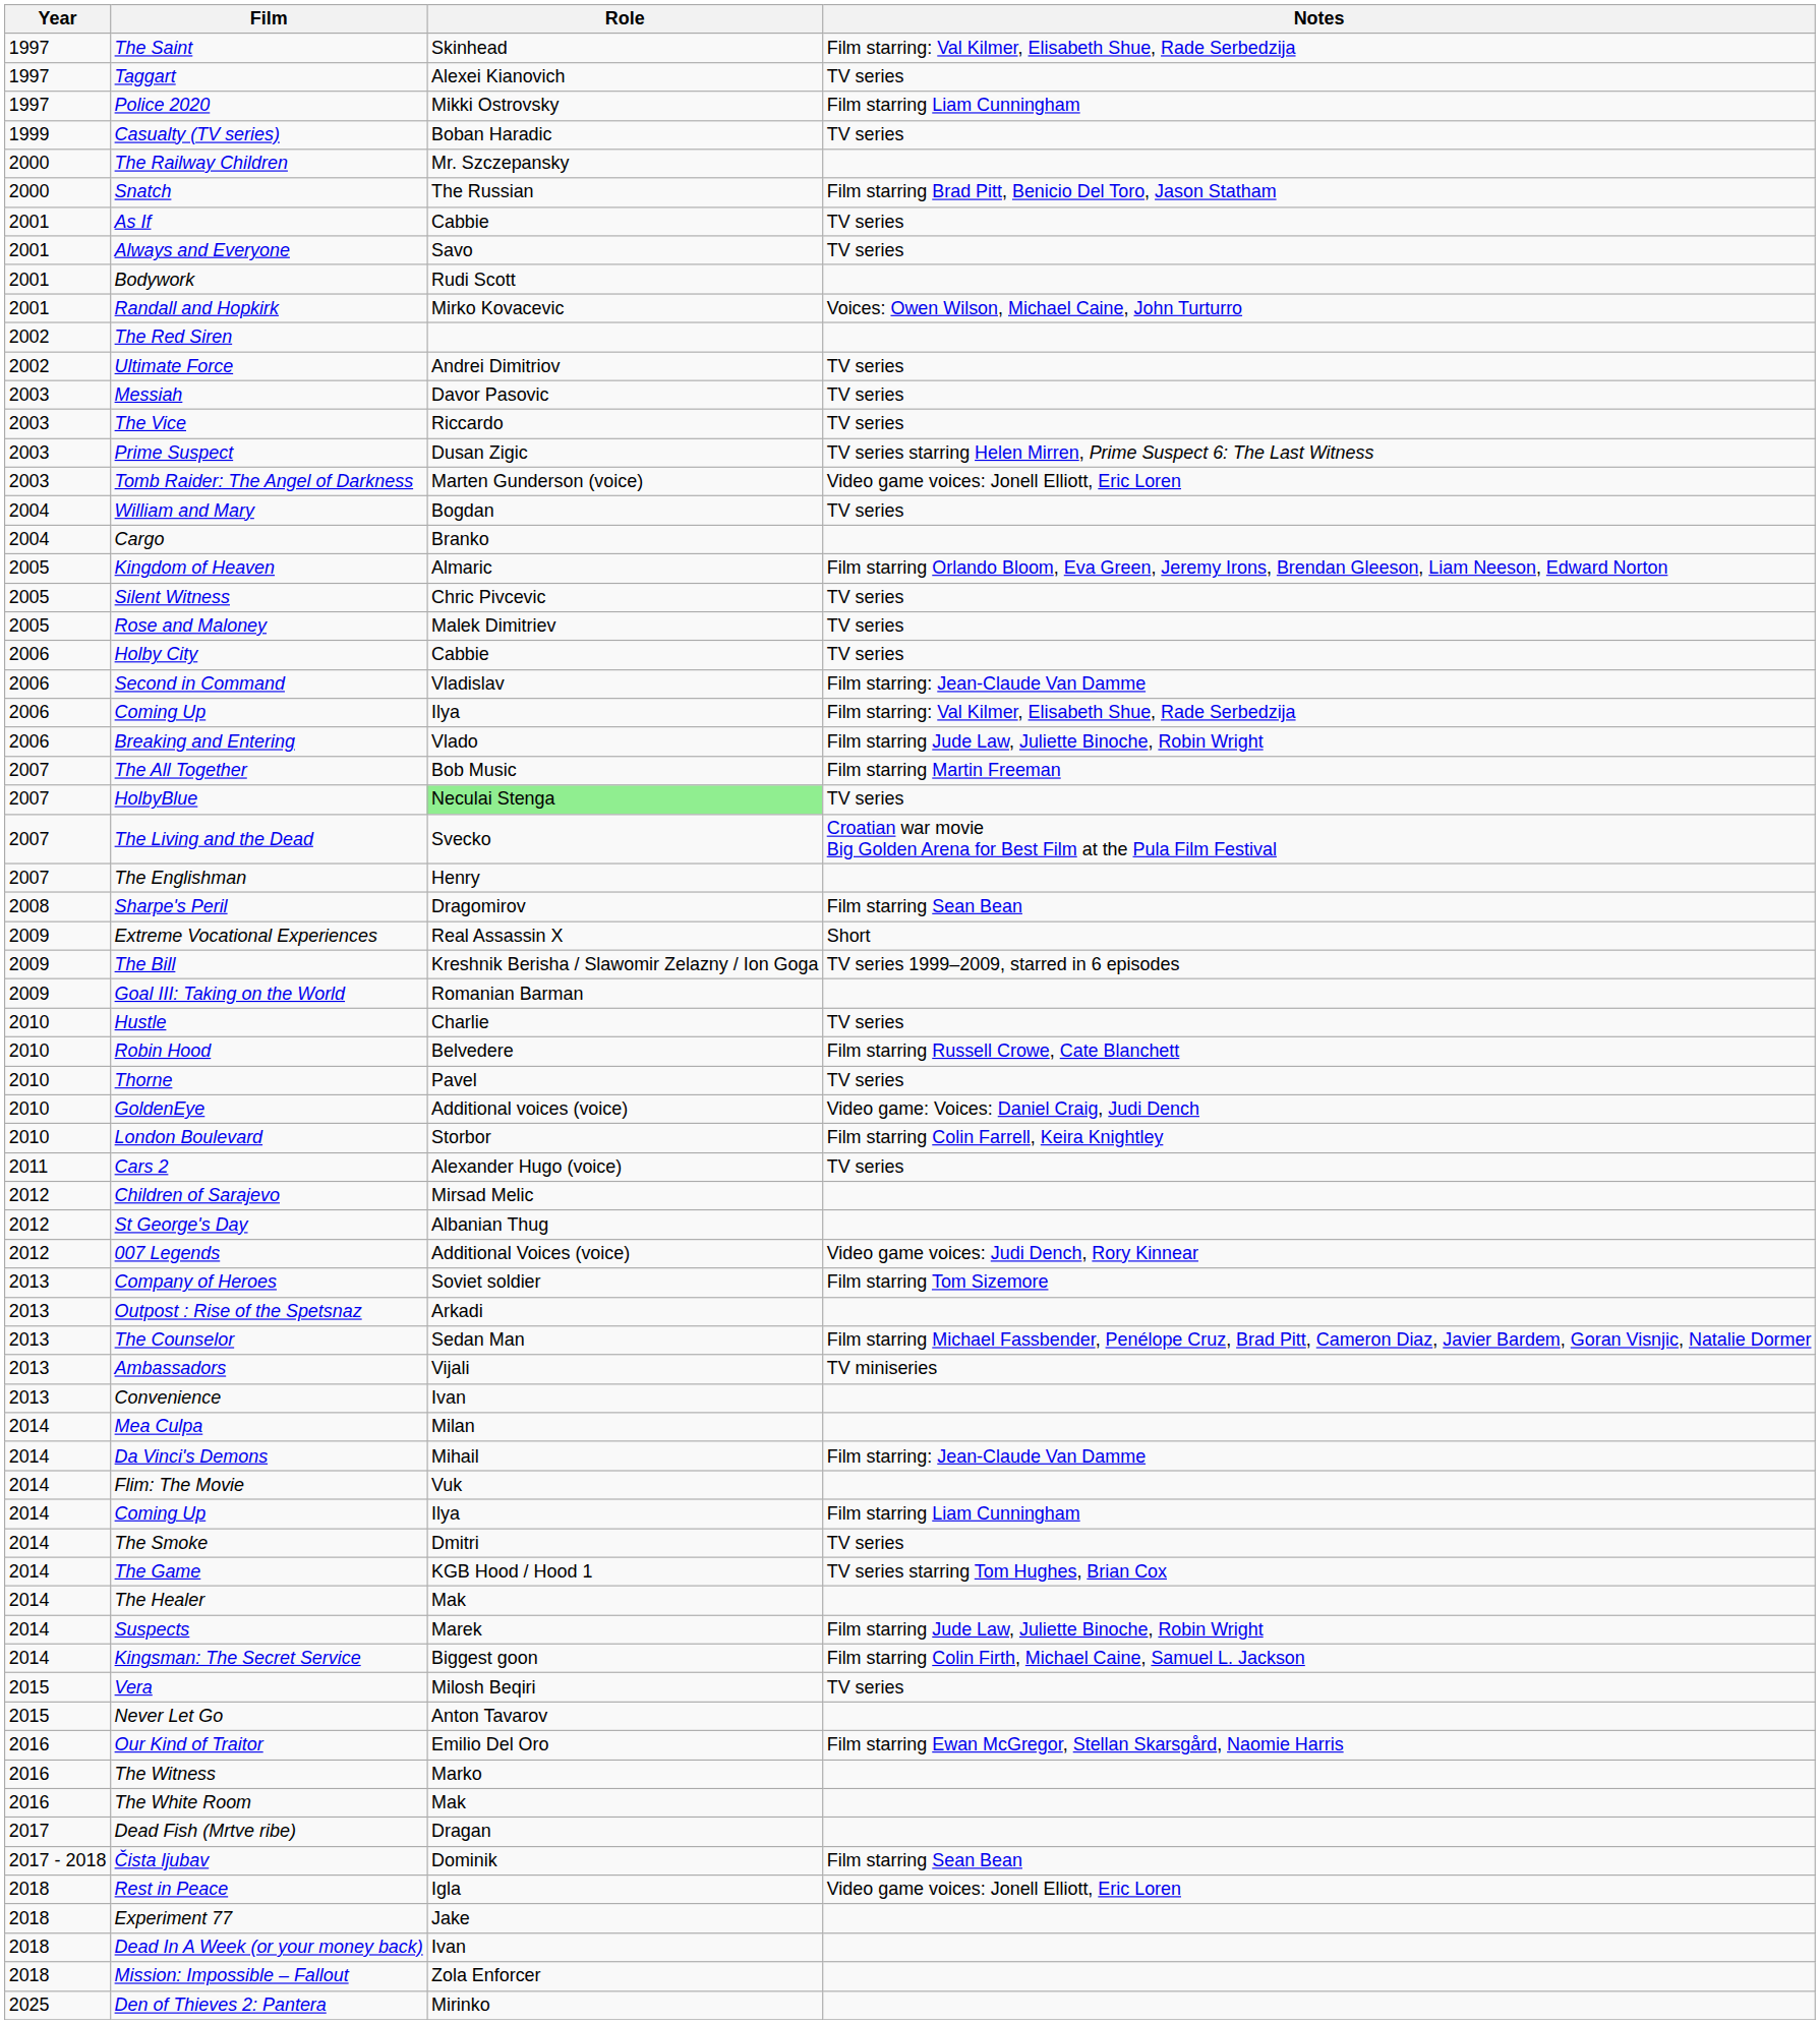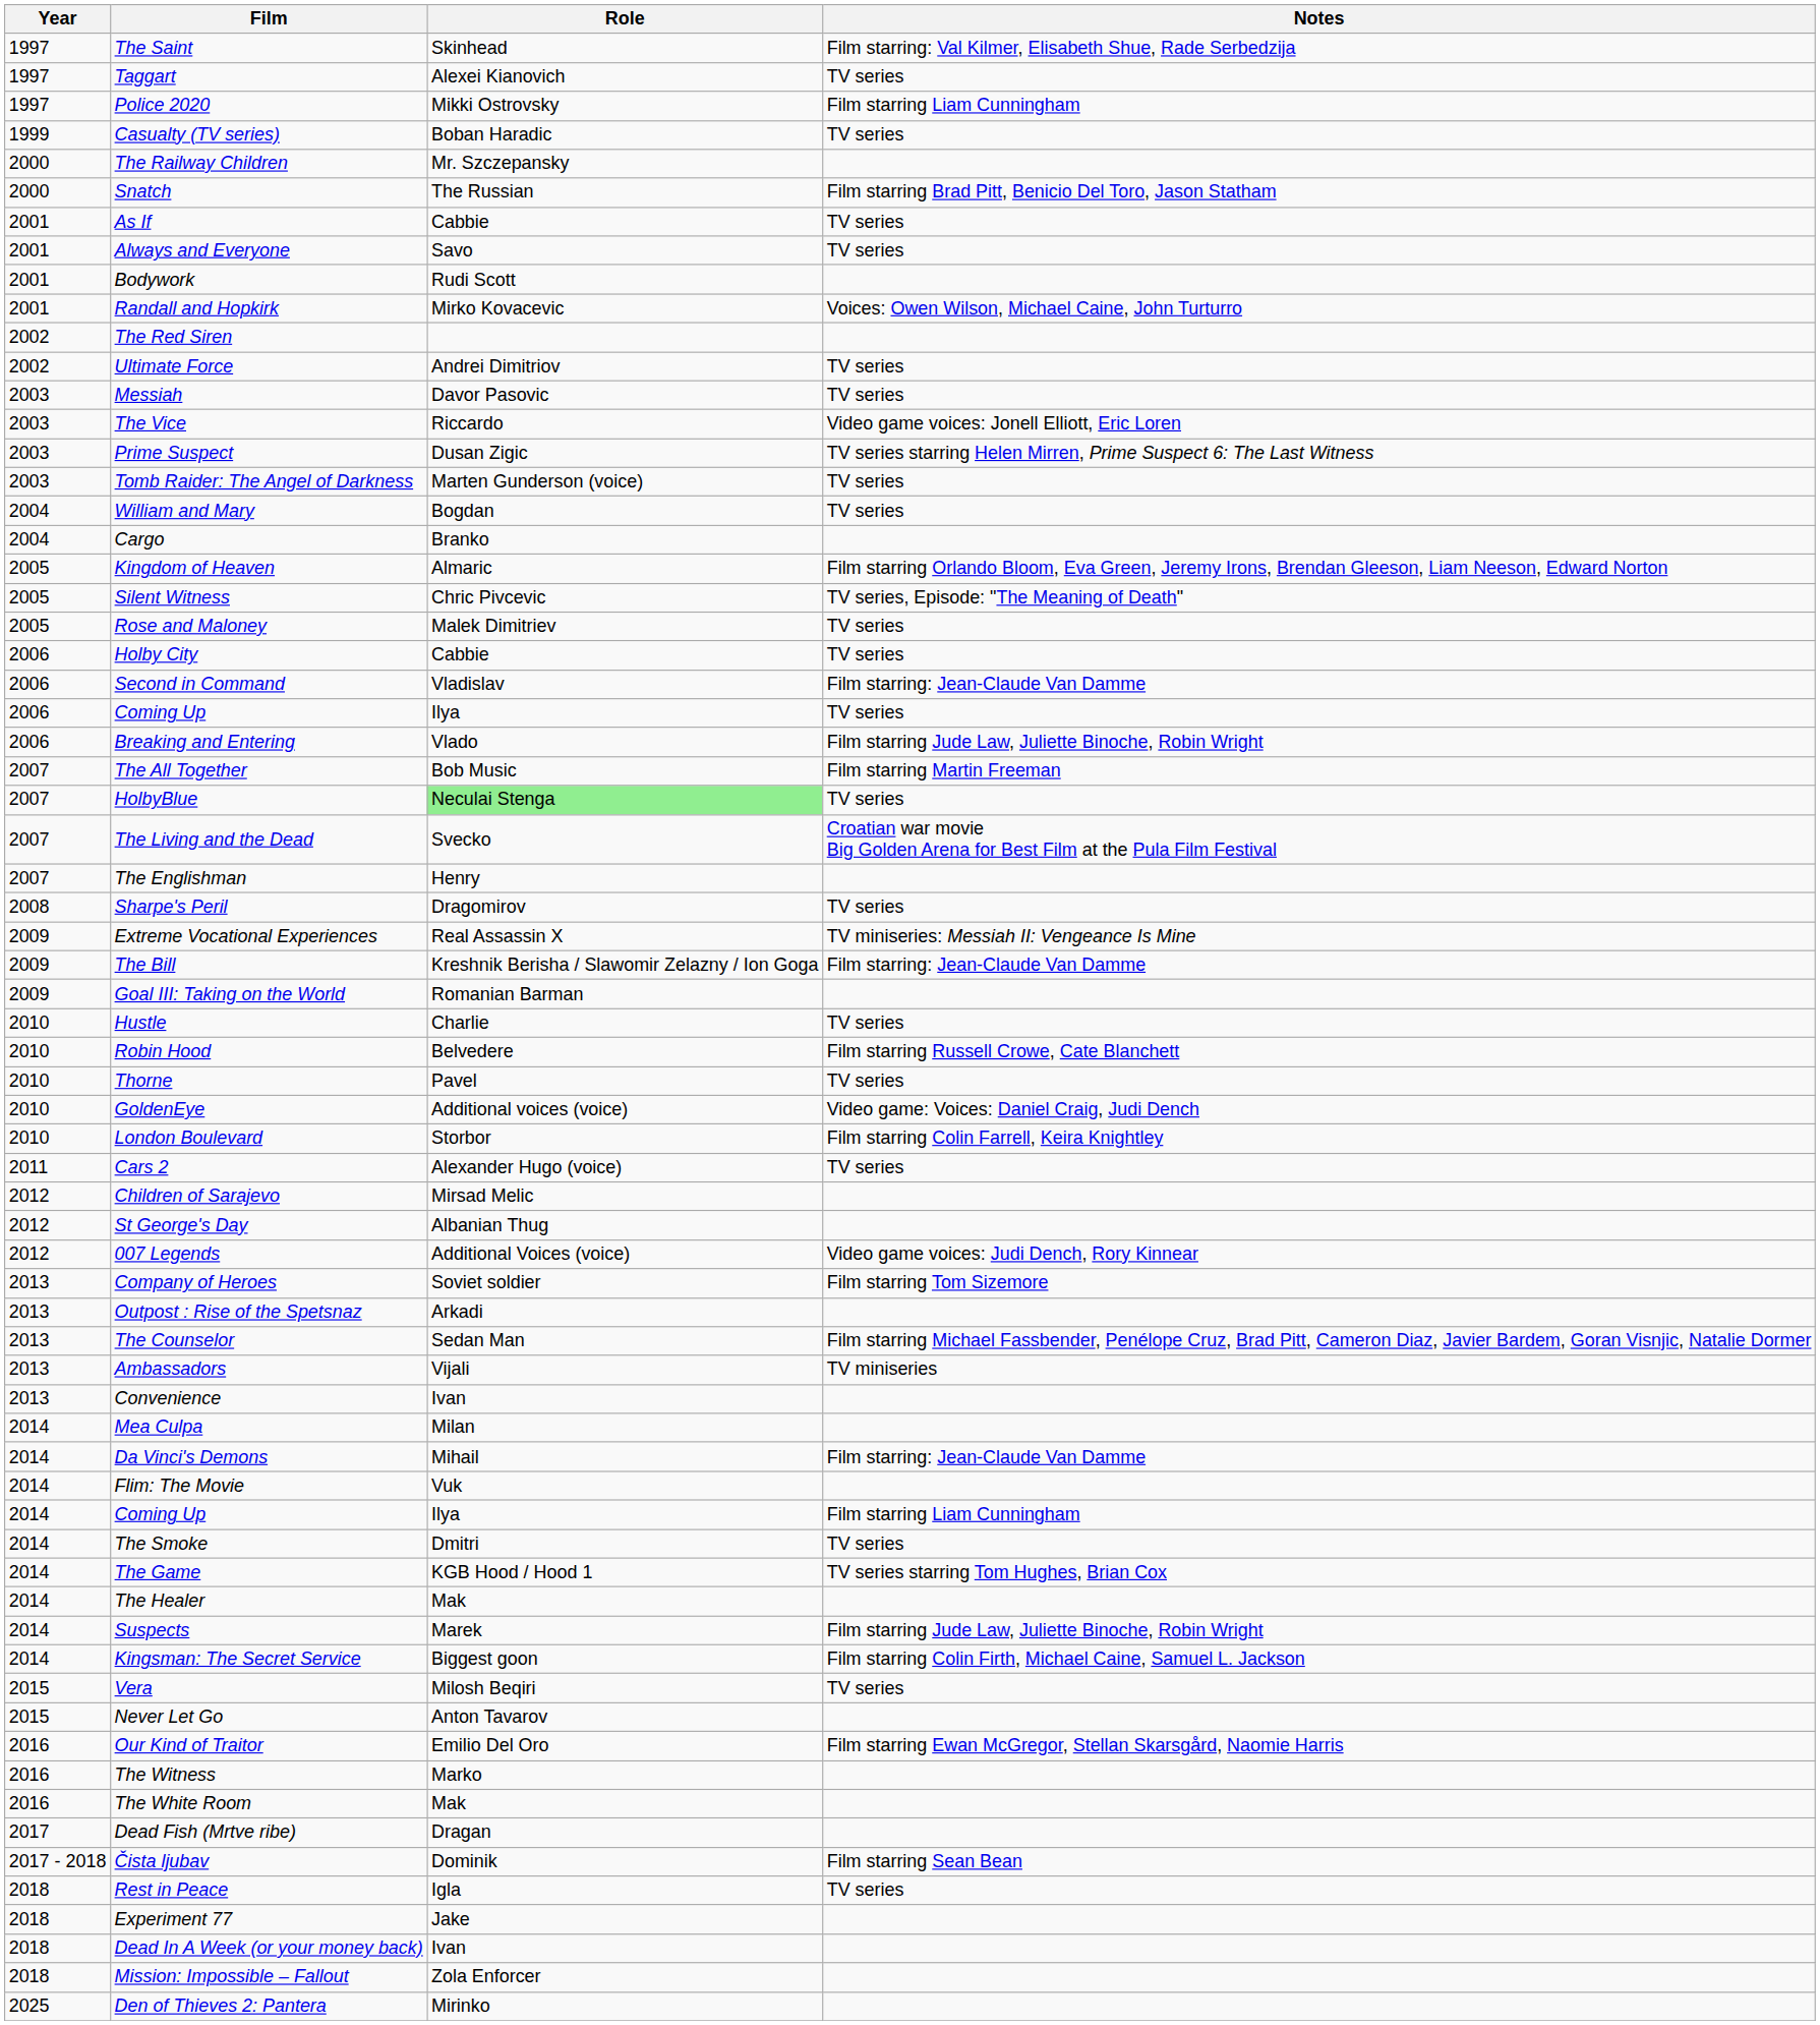The Vice | Notes: TV series -> Video game voices: Jonell Elliott, Eric Loren
Tomb Raider: The Angel of Darkness | Notes: Video game voices: Jonell Elliott, Eric Loren -> TV series
Silent Witness | Notes: TV series -> TV series, Episode: "The Meaning of Death"
2006 / Coming Up | Notes: Film starring: Val Kilmer, Elisabeth Shue, Rade Serbedzija -> TV series
Sharpe's Peril | Notes: Film starring Sean Bean -> TV series
Extreme Vocational Experiences | Notes: Short -> TV miniseries: Messiah II: Vengeance Is Mine
The Bill | Notes: TV series 1999–2009, starred in 6 episodes -> Film starring: Jean-Claude Van Damme
Rest in Peace | Notes: Video game voices: Jonell Elliott, Eric Loren -> TV series
